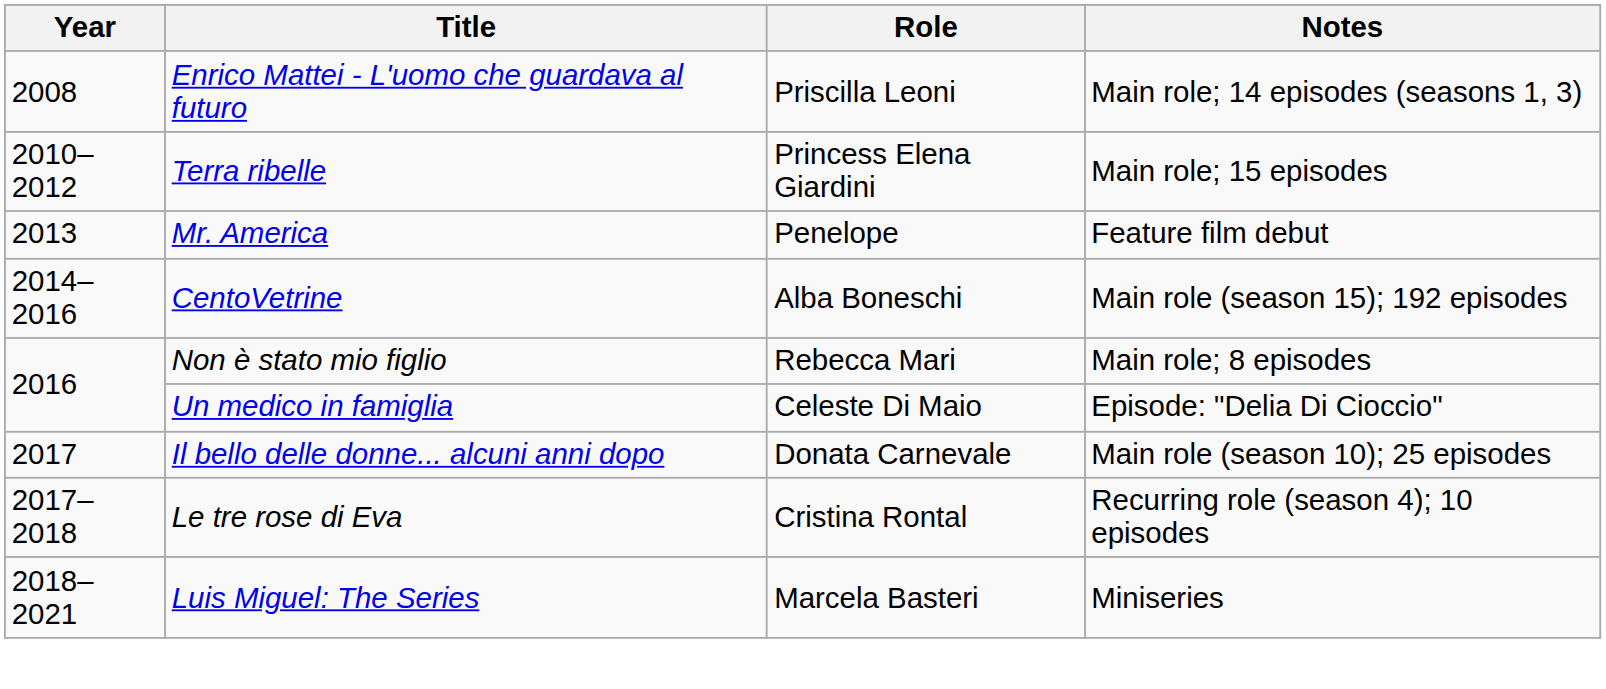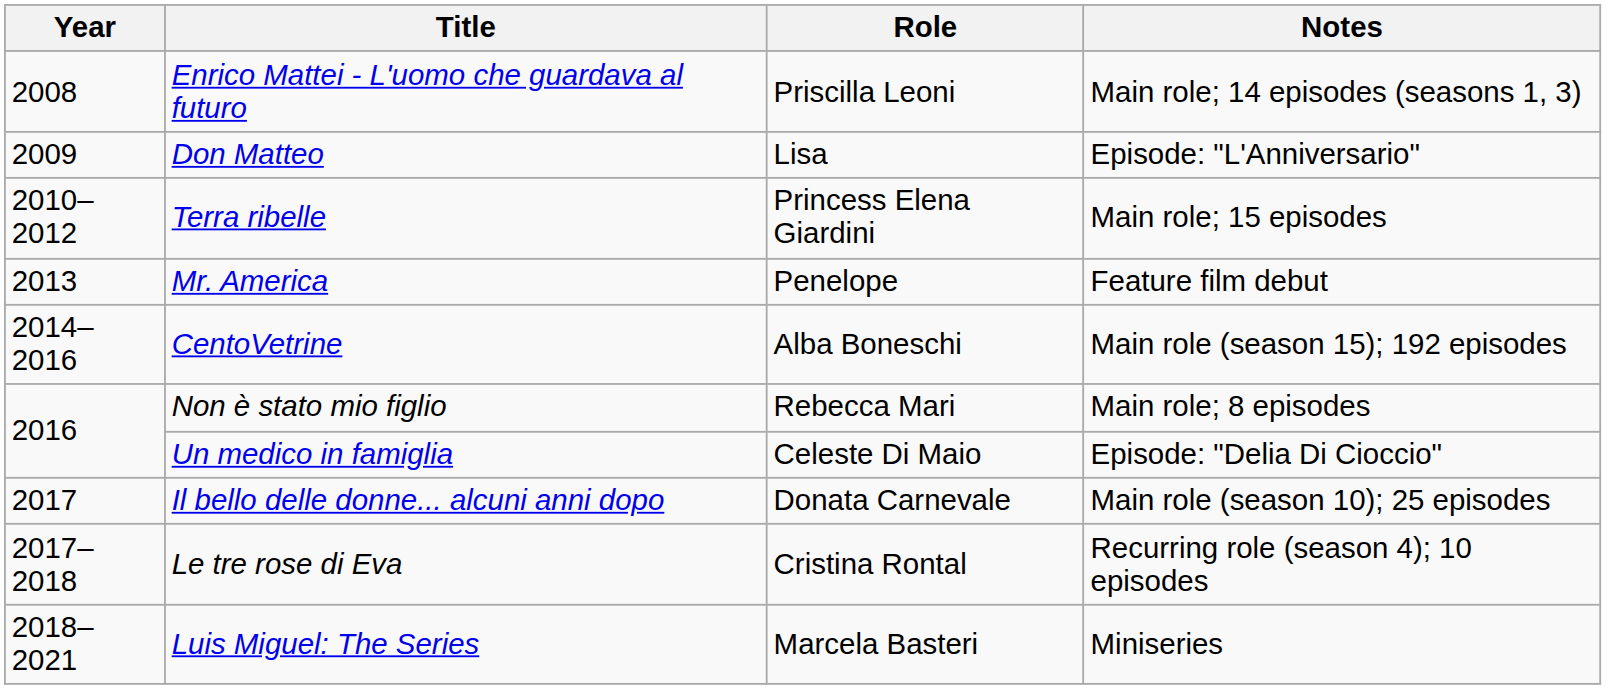+ row: 2009 | Don Matteo | Lisa | Episode: "L'Anniversario"
